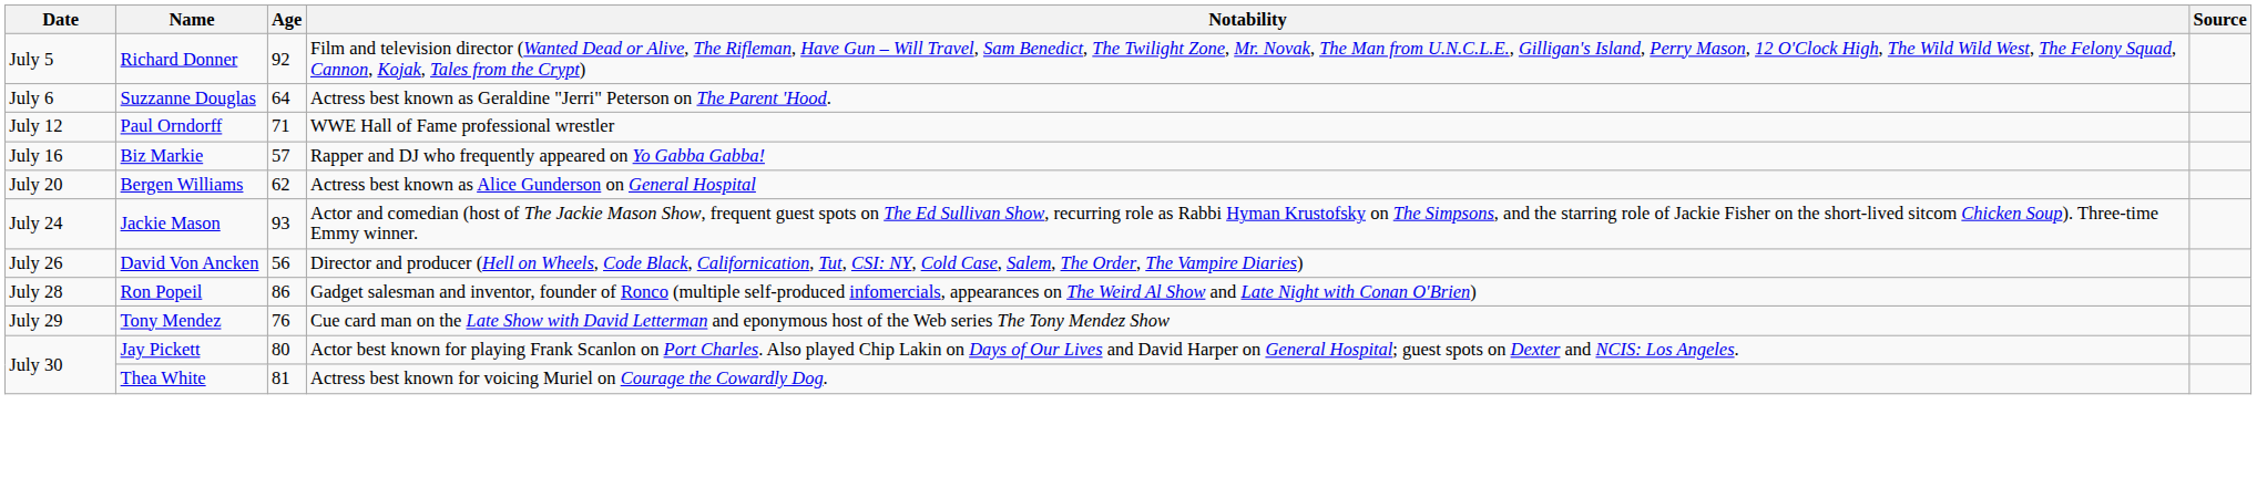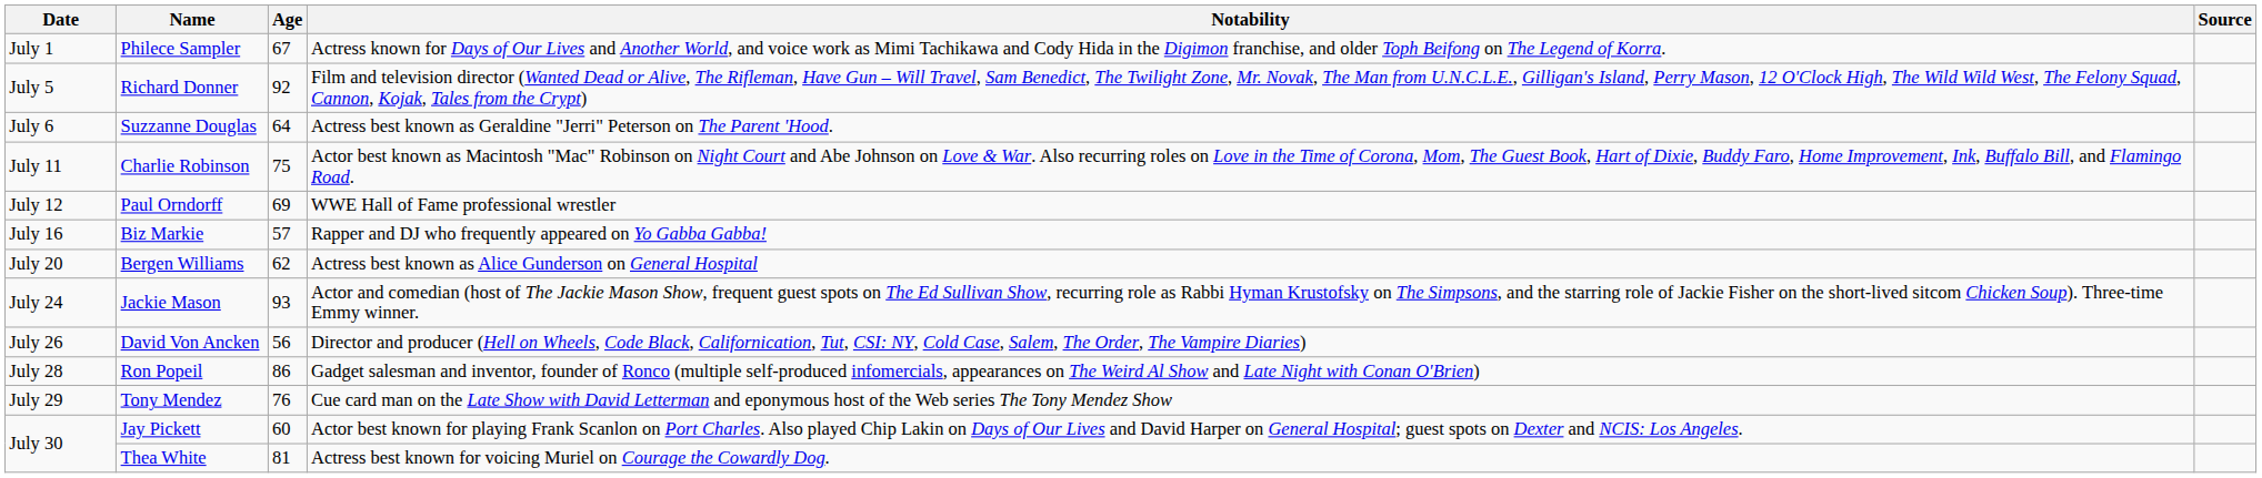+ row: July 1 | Philece Sampler | 67 | Actress known for Days of Our Lives and Another World, and voice work as Mimi Tachikawa and Cody Hida in the Digimon franchise, and older Toph Beifong on The Legend of Korra.
+ row: July 11 | Charlie Robinson | 75 | Actor best known as Macintosh "Mac" Robinson on Night Court and Abe Johnson on Love & War. Also recurring roles on Love in the Time of Corona, Mom, The Guest Book, Hart of Dixie, Buddy Faro, Home Improvement, Ink, Buffalo Bill, and Flamingo Road.
Paul Orndorff | Age: 71 -> 69
Jay Pickett | Age: 80 -> 60
